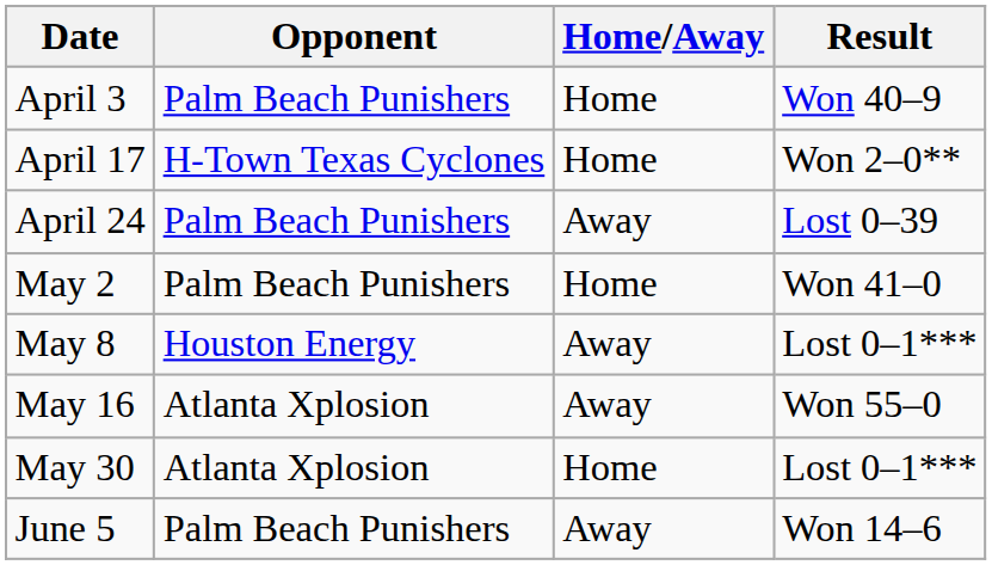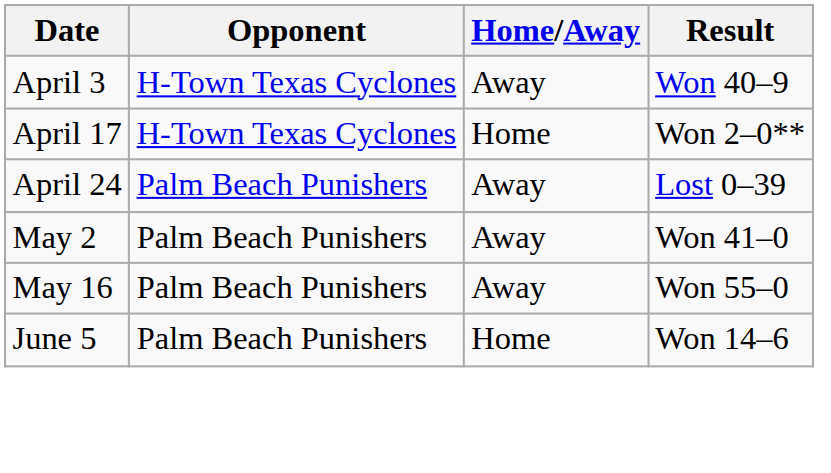April 3 | Opponent: Palm Beach Punishers -> H-Town Texas Cyclones
April 3 | Home/Away: Home -> Away
May 2 | Home/Away: Home -> Away
- row: May 8 | Houston Energy | Away | Lost 0–1***
May 16 | Opponent: Atlanta Xplosion -> Palm Beach Punishers
- row: May 30 | Atlanta Xplosion | Home | Lost 0–1***
June 5 | Home/Away: Away -> Home
